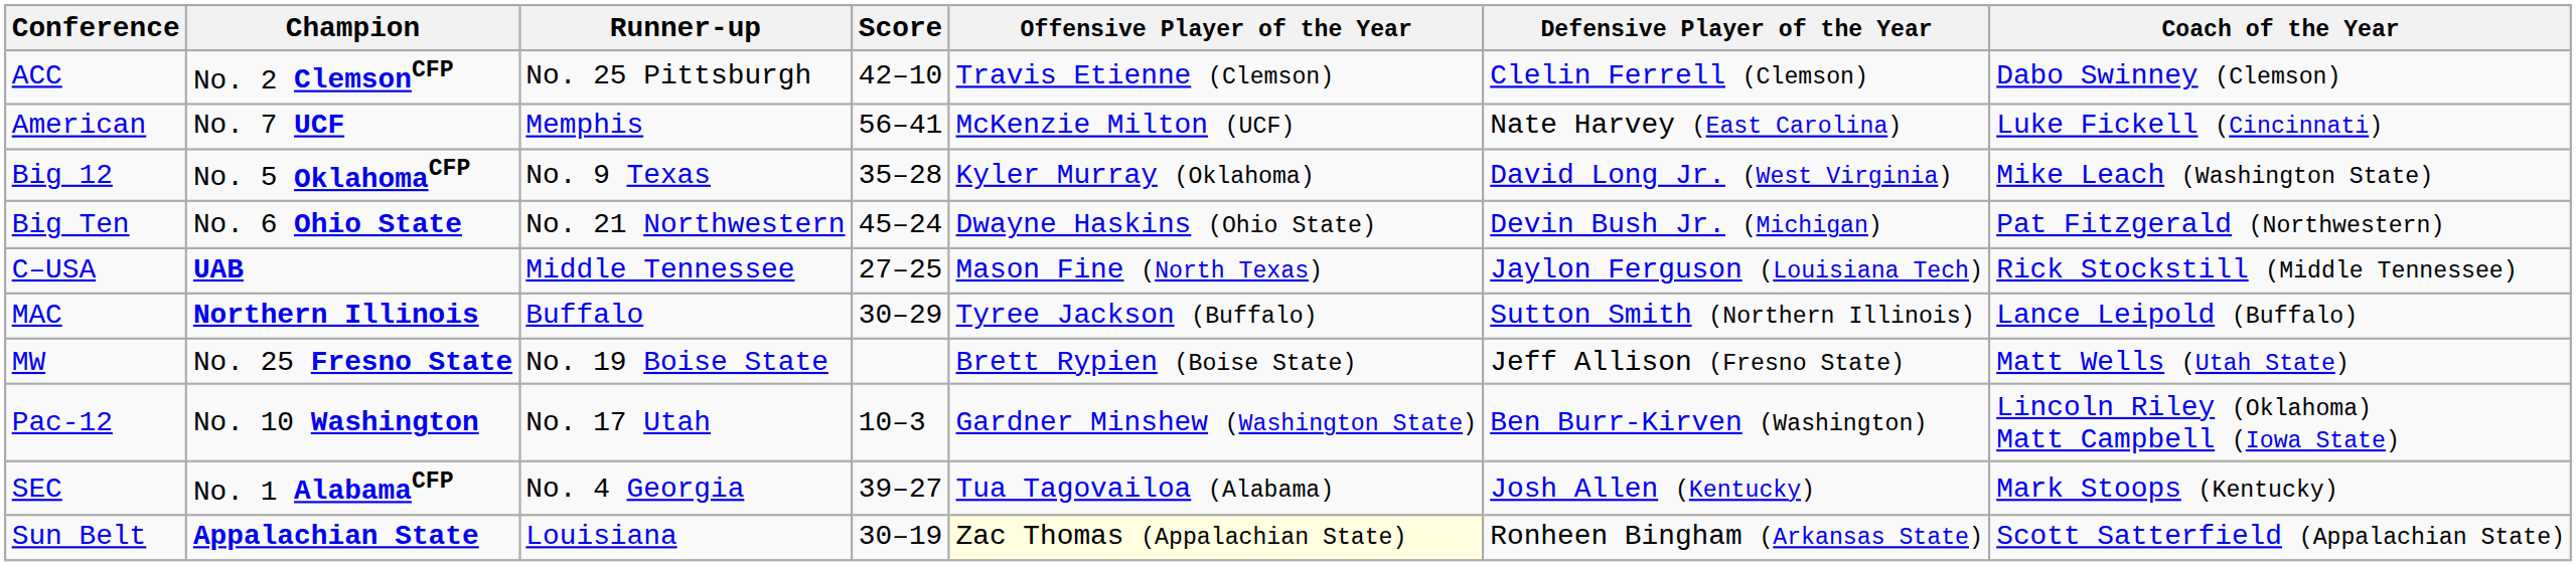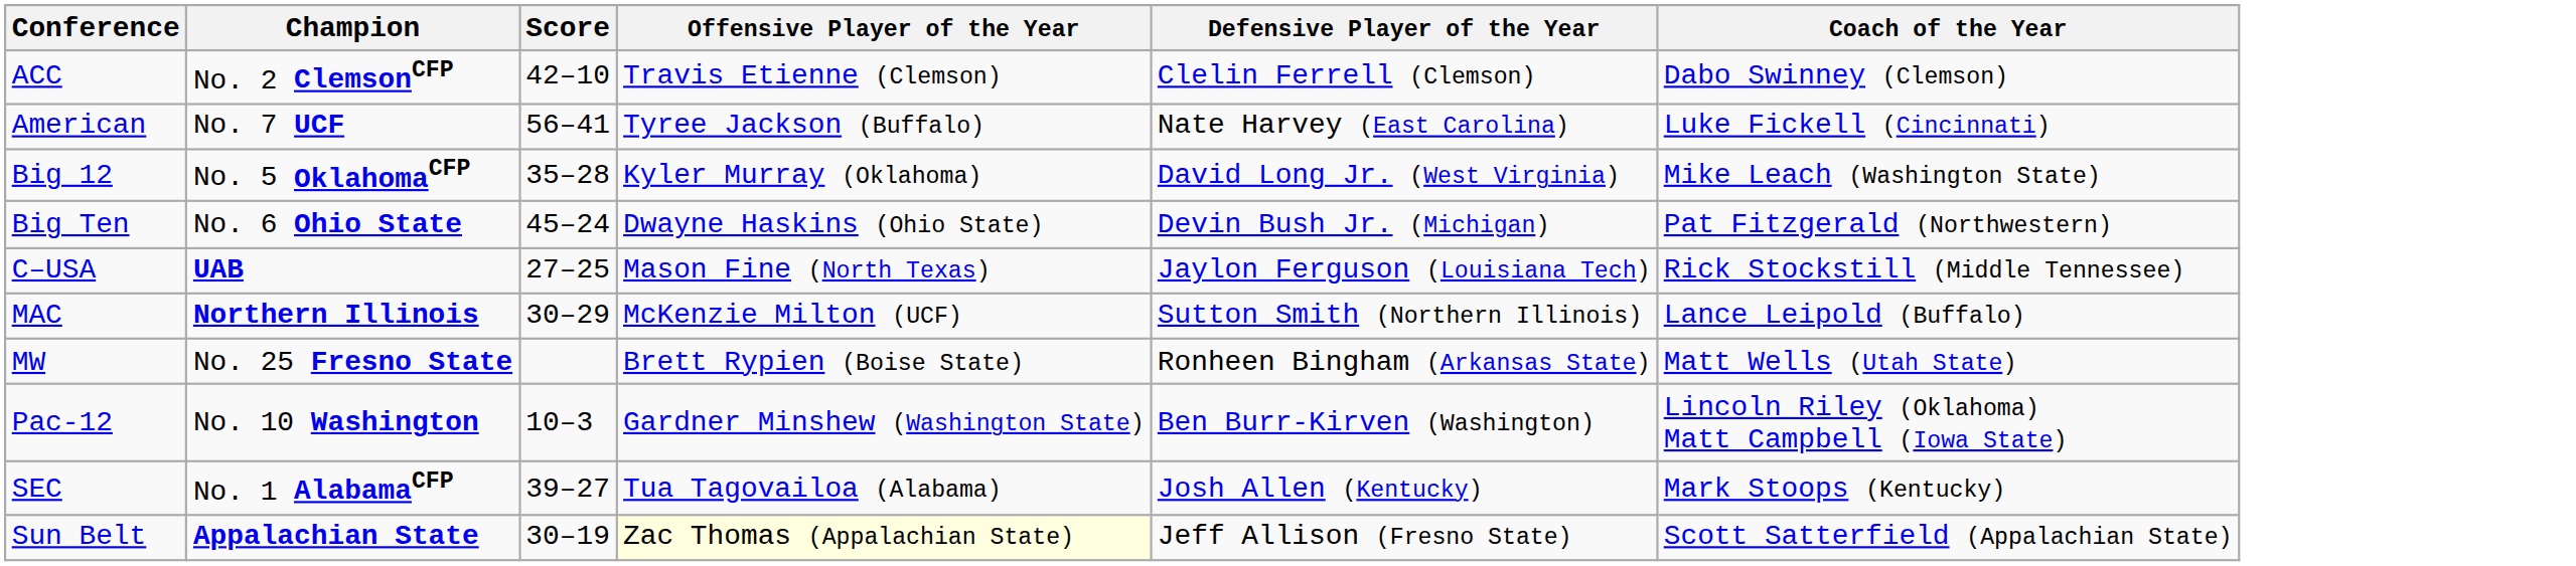- column: Runner-up | No. 25 Pittsburgh | Memphis | No. 9 Texas | No. 21 Northwestern | Middle Tennessee | Buffalo | No. 19 Boise State | No. 17 Utah | No. 4 Georgia | Louisiana
American | Offensive Player of the Year: McKenzie Milton (UCF) -> Tyree Jackson (Buffalo)
MAC | Offensive Player of the Year: Tyree Jackson (Buffalo) -> McKenzie Milton (UCF)
MW | Defensive Player of the Year: Jeff Allison (Fresno State) -> Ronheen Bingham (Arkansas State)
Sun Belt | Defensive Player of the Year: Ronheen Bingham (Arkansas State) -> Jeff Allison (Fresno State)
